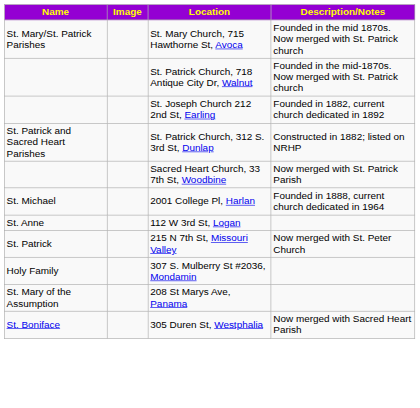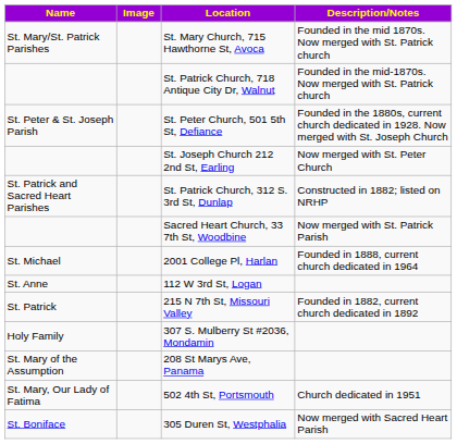+ row: St. Peter & St. Joseph Parish | St. Peter Church, 501 5th St, Defiance | Founded in the 1880s, current church dedicated in 1928. Now merged with St. Joseph Church
St. Joseph Church 212 2nd St, Earling | Description/Notes: Founded in 1882, current church dedicated in 1892 -> Now merged with St. Peter Church
215 N 7th St, Missouri Valley | Description/Notes: Now merged with St. Peter Church -> Founded in 1882, current church dedicated in 1892
+ row: St. Mary, Our Lady of Fatima | 502 4th St, Portsmouth | Church dedicated in 1951
